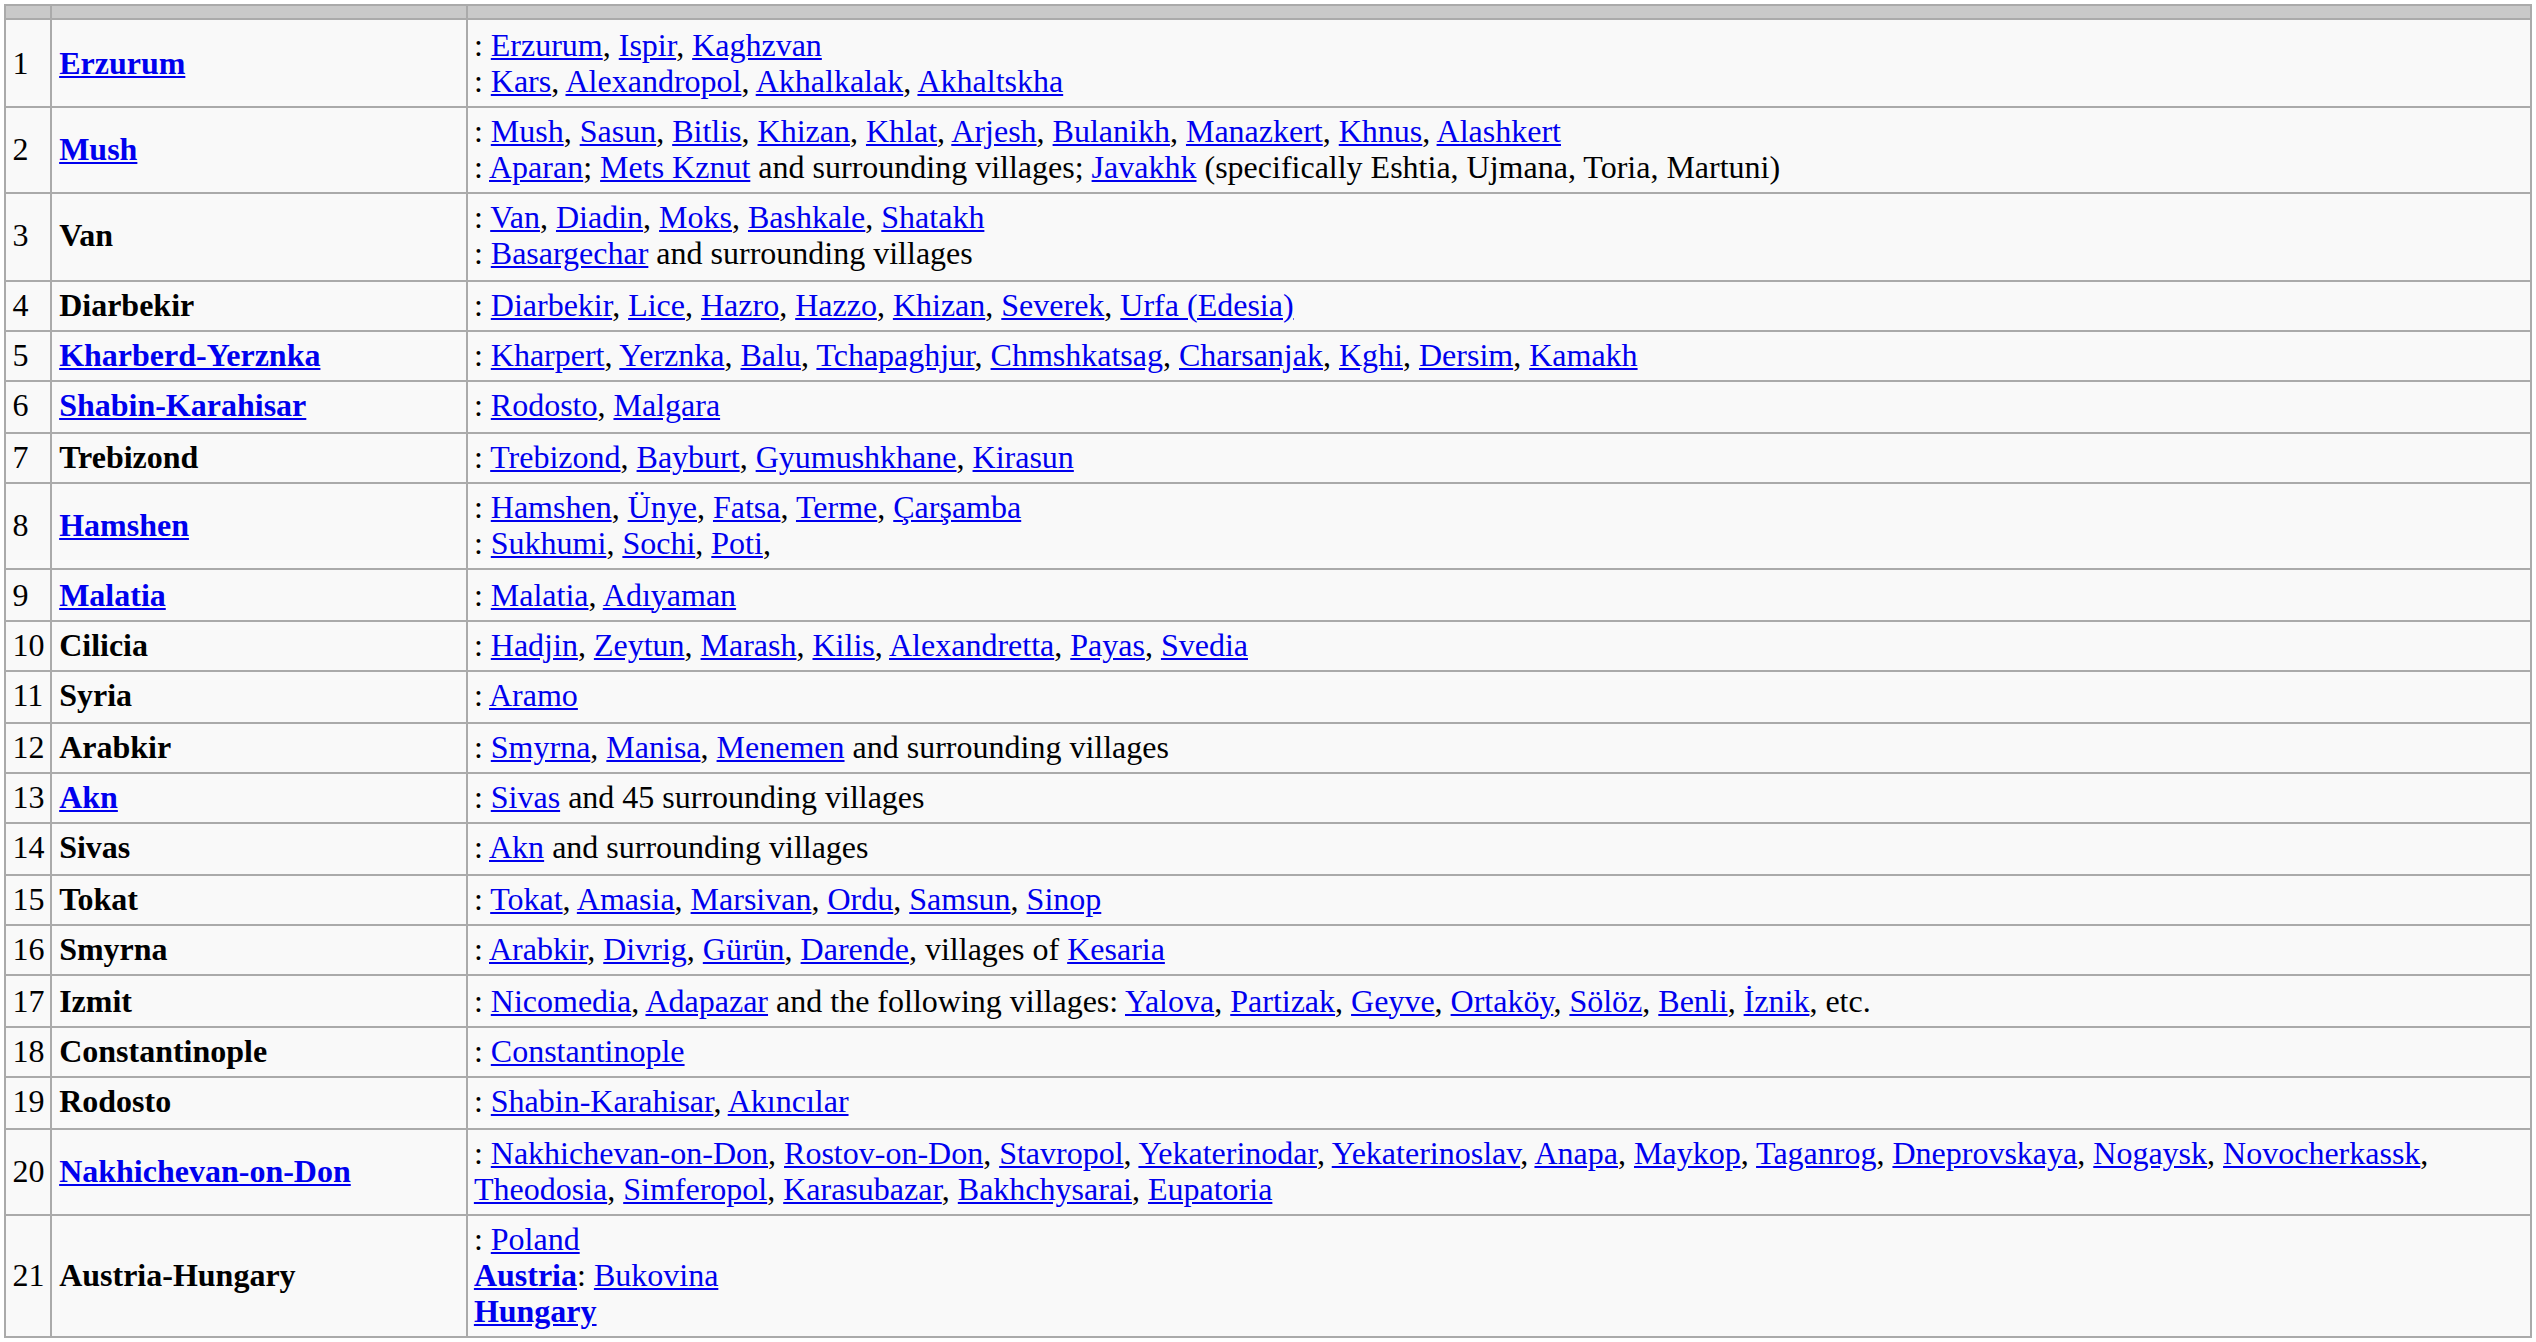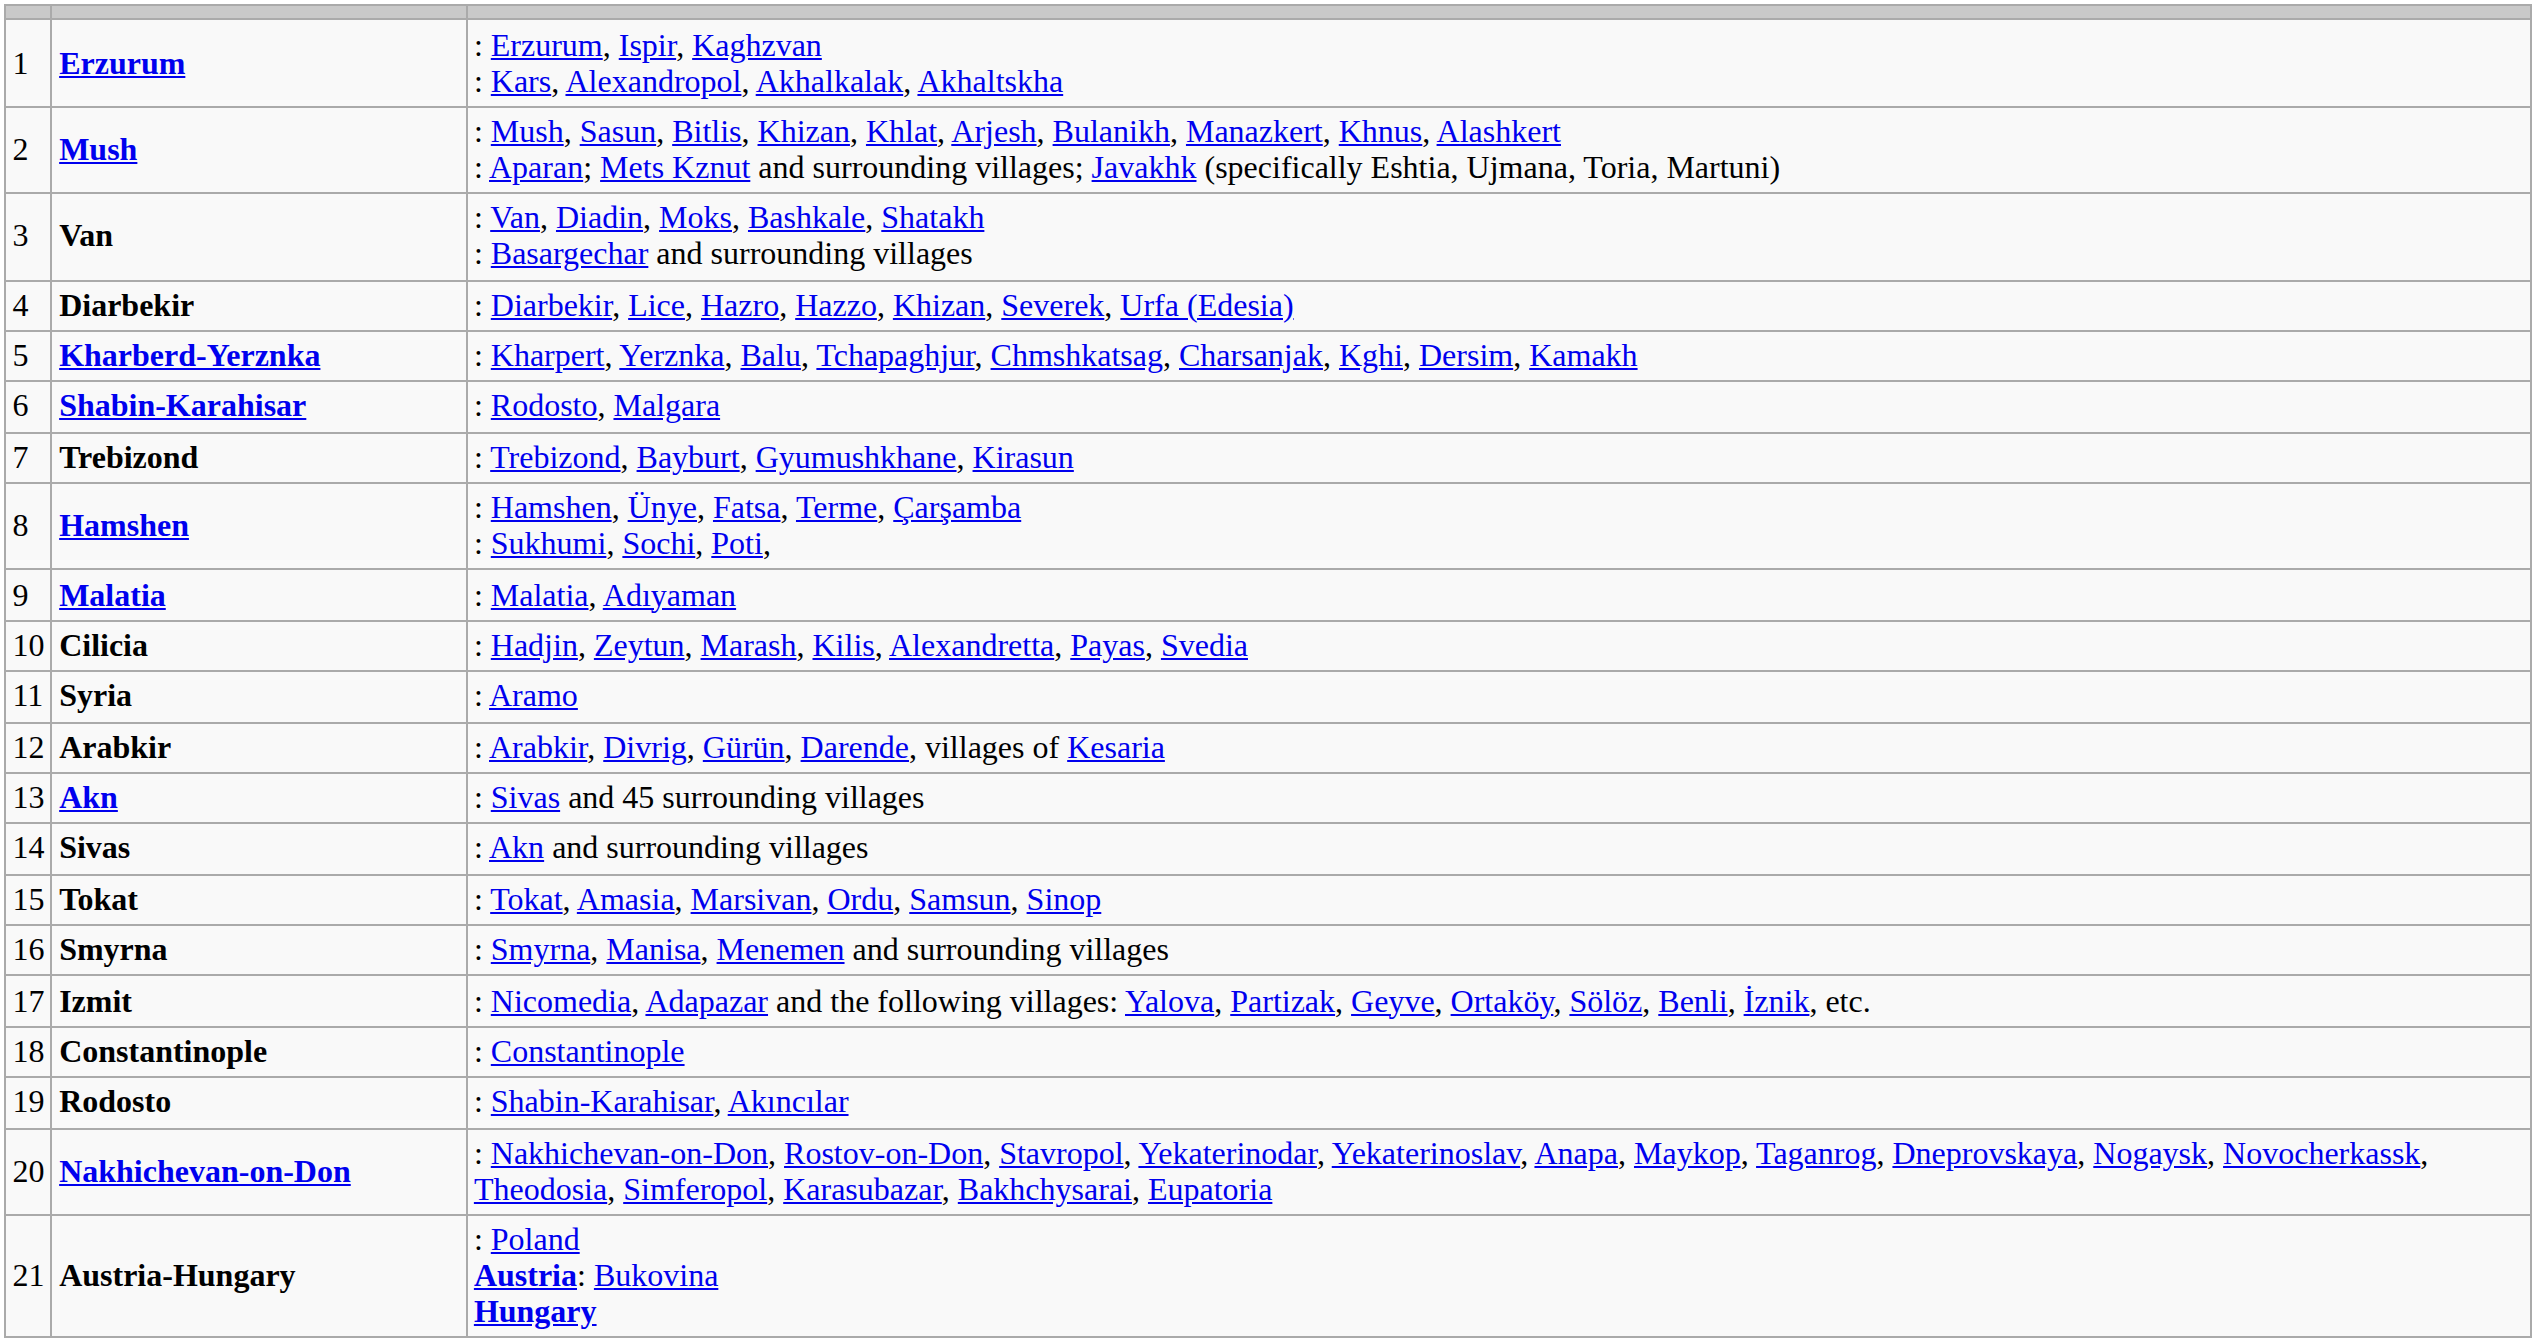Arabkir | column 3: : Smyrna, Manisa, Menemen and surrounding villages -> : Arabkir, Divrig, Gürün, Darende, villages of Kesaria
Smyrna | column 3: : Arabkir, Divrig, Gürün, Darende, villages of Kesaria -> : Smyrna, Manisa, Menemen and surrounding villages
